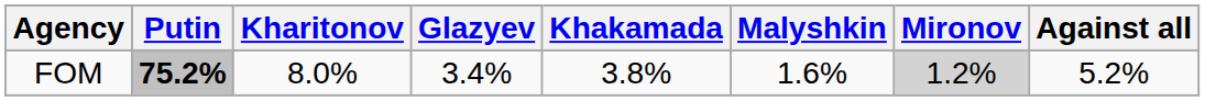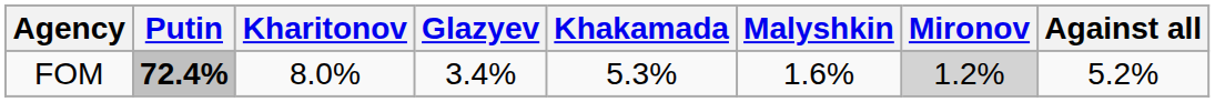FOM | Putin: 75.2% -> 72.4%
FOM | Khakamada: 3.8% -> 5.3%
